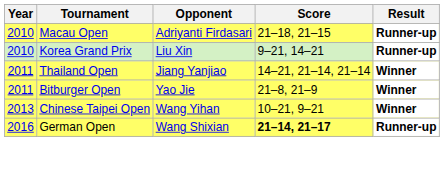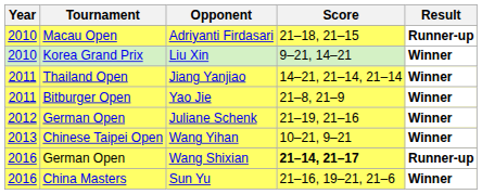Liu Xin | Result: Runner-up -> Winner
+ row: 2012 | German Open | Juliane Schenk | 21–19, 21–16 | Winner
+ row: 2016 | China Masters | Sun Yu | 21–16, 19–21, 21–6 | Winner
